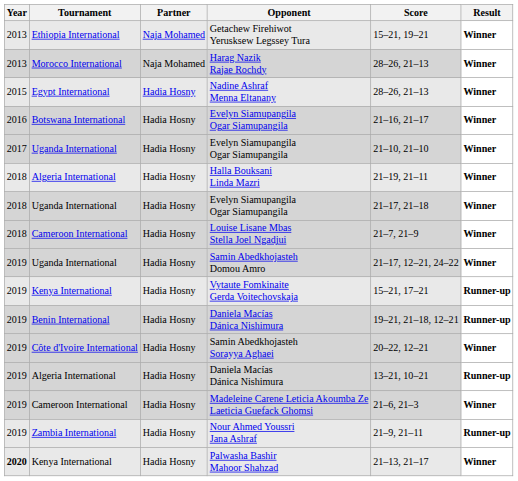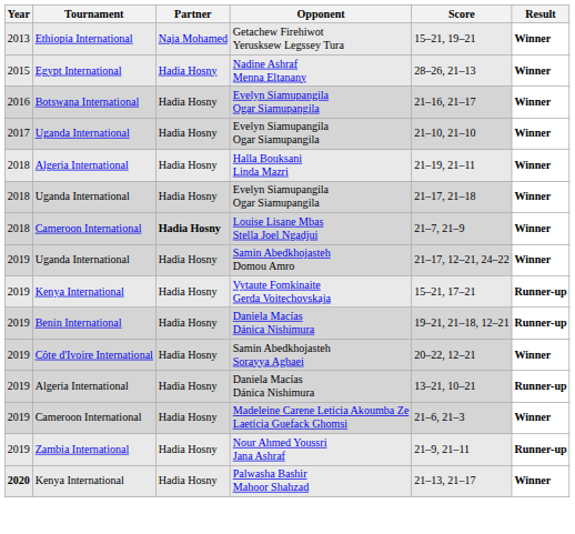- row: 2013 | Morocco International | Naja Mohamed | Harag Nazik Rajae Rochdy | 28–26, 21–13 | Winner
Louise Lisane Mbas Stella Joel Ngadjui | Partner: normal -> bold
